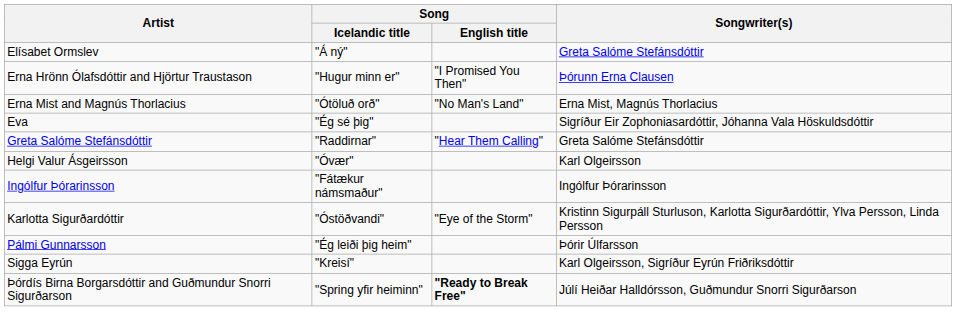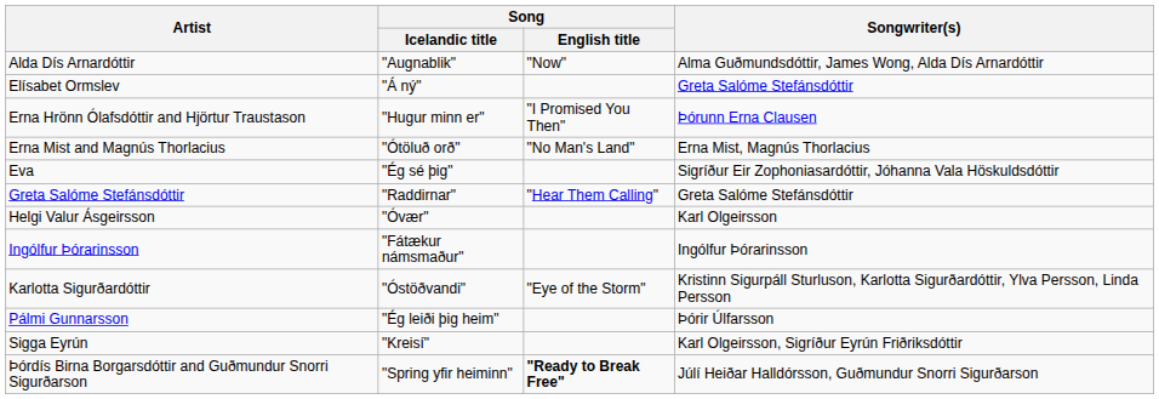+ row: Alda Dís Arnardóttir | "Augnablik" | "Now" | Alma Guðmundsdóttir, James Wong, Alda Dís Arnardóttir
